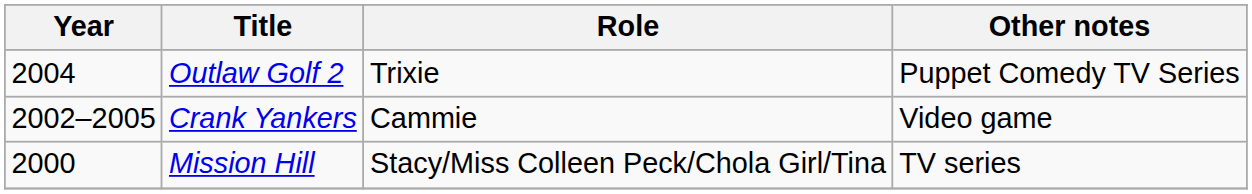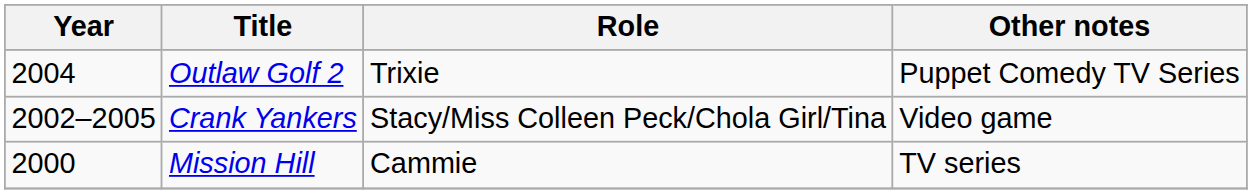Crank Yankers | Role: Cammie -> Stacy/Miss Colleen Peck/Chola Girl/Tina
Mission Hill | Role: Stacy/Miss Colleen Peck/Chola Girl/Tina -> Cammie
